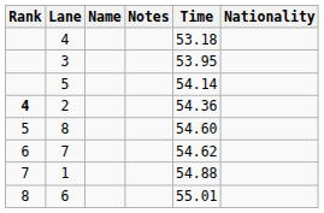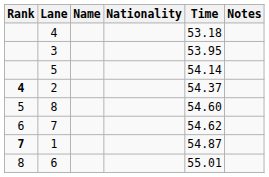columns swapped: Nationality <-> Notes
2 | Time: 54.36 -> 54.37
1 | Rank: normal -> bold
1 | Time: 54.88 -> 54.87
